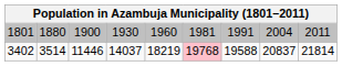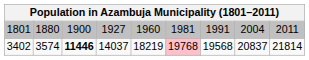1801 | column 4: 1930 -> 1927
3402 | column 2: 3514 -> 3574
3402 | column 3: normal -> bold
3402 | column 7: 19588 -> 19568
